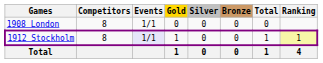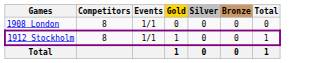- column: Ranking | 1 | 4
1912 Stockholm | Events: lavender background -> no background
